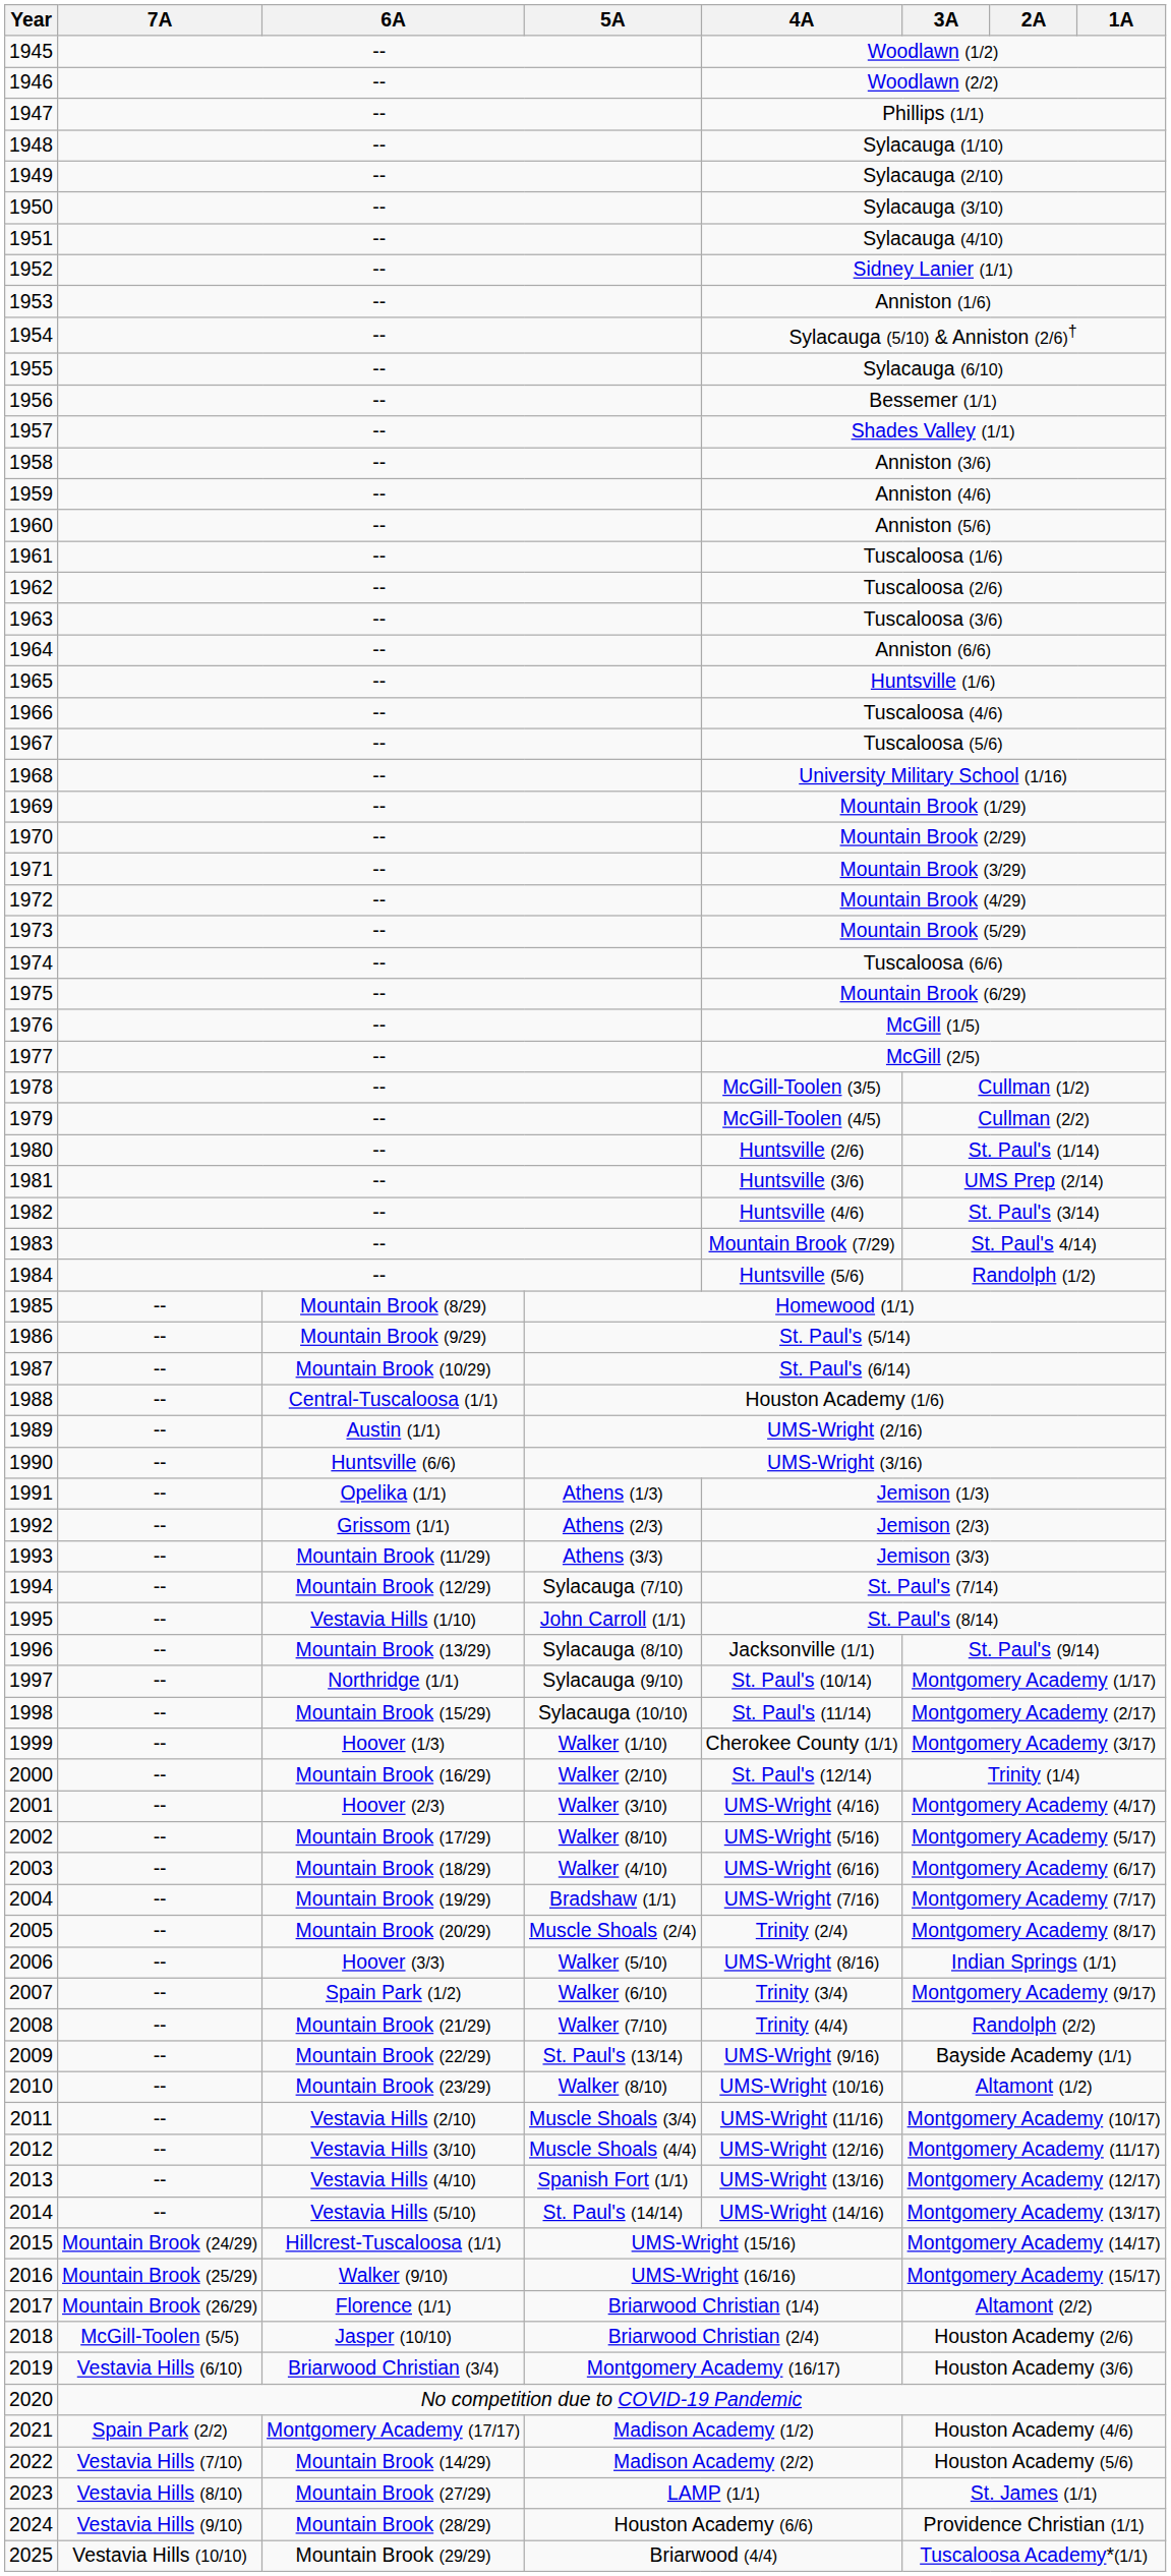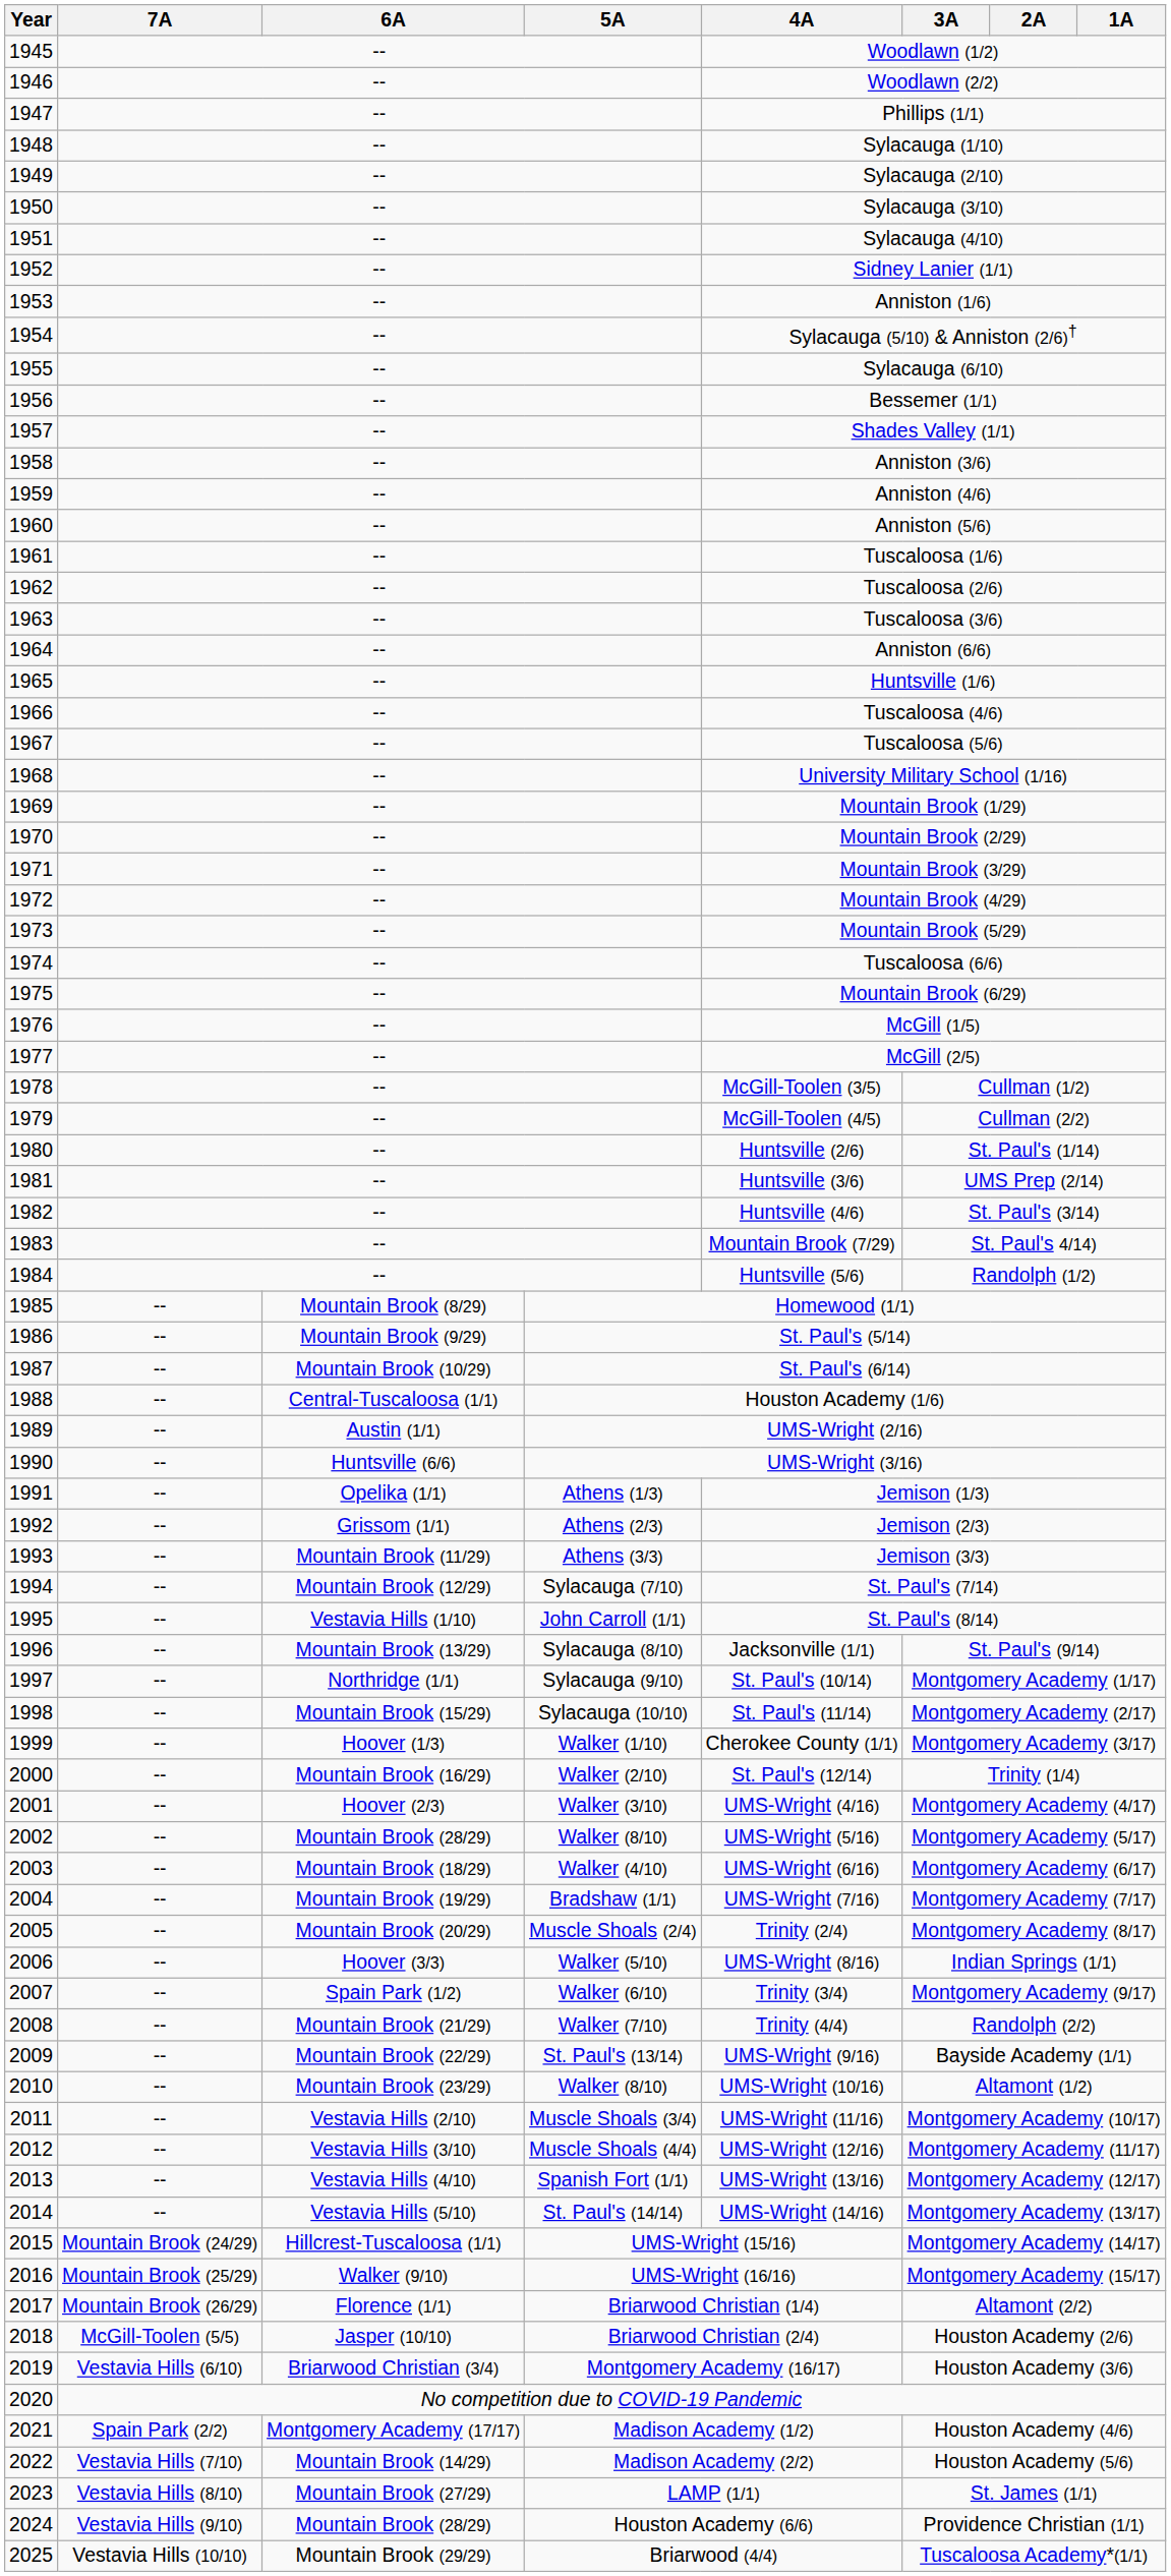2002 | 6A: Mountain Brook (17/29) -> Mountain Brook (28/29)
